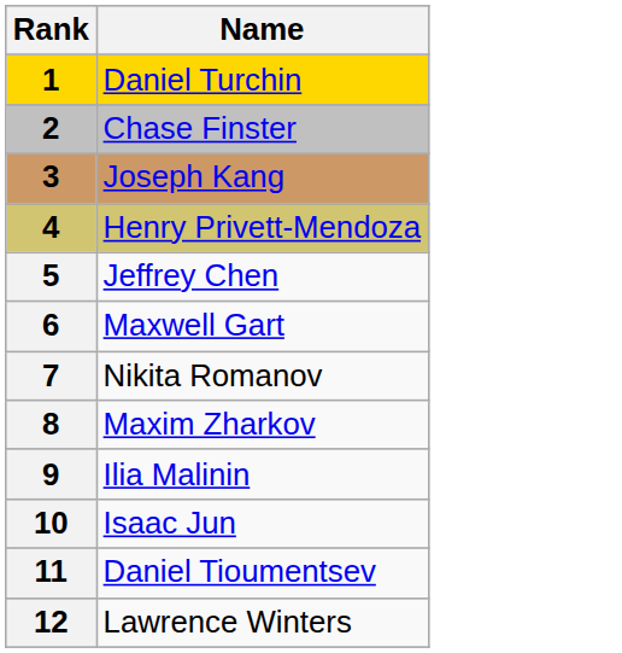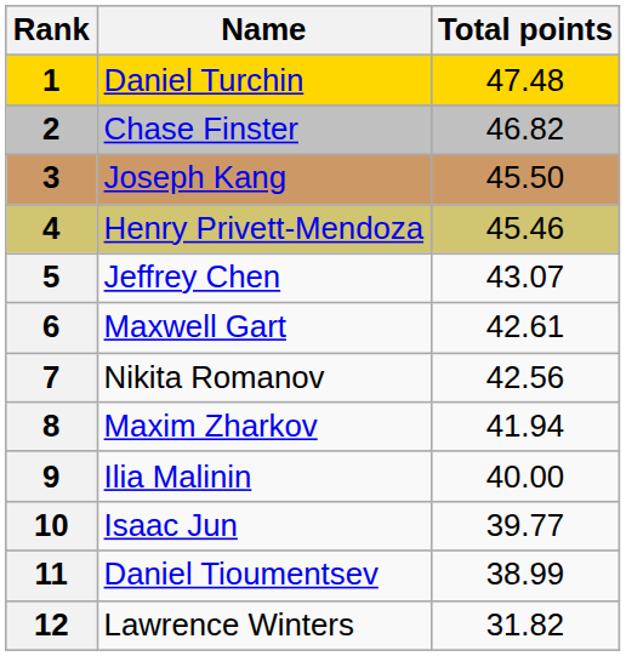+ column: Total points | 47.48 | 46.82 | 45.50 | 45.46 | 43.07 | 42.61 | 42.56 | 41.94 | 40.00 | 39.77 | 38.99 | 31.82
